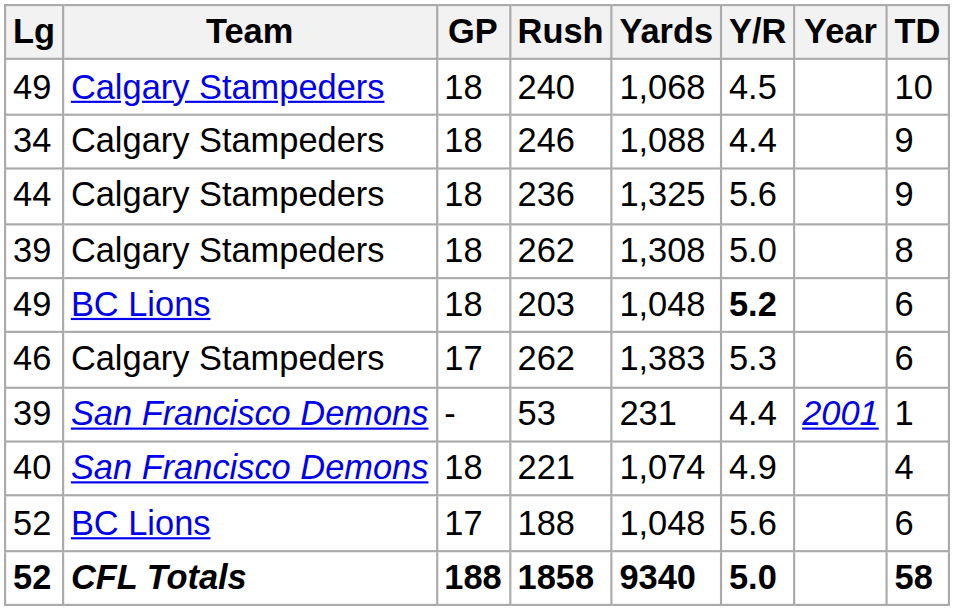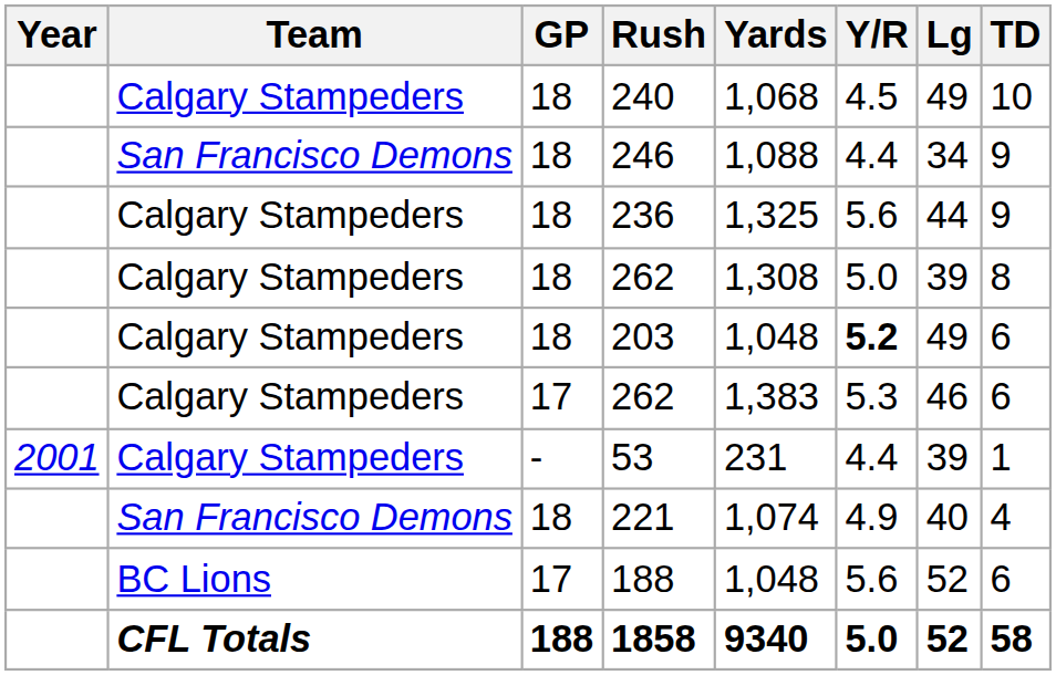columns swapped: Year <-> Lg
246 | Team: Calgary Stampeders -> San Francisco Demons
203 | Team: BC Lions -> Calgary Stampeders
53 | Team: San Francisco Demons -> Calgary Stampeders
